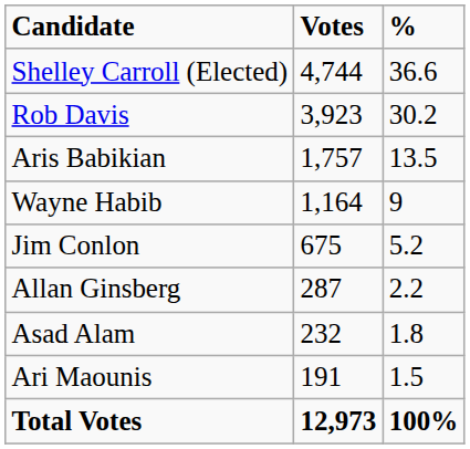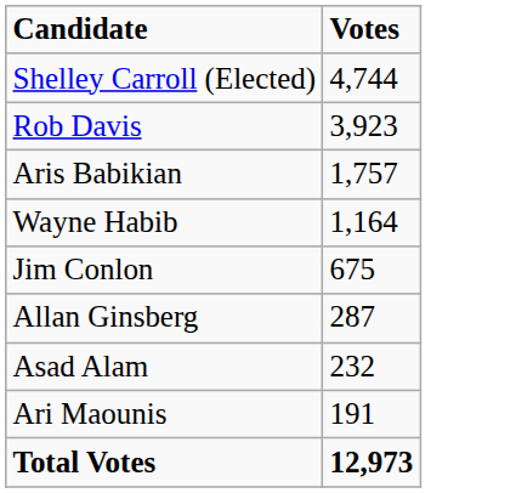- column: % | 36.6 | 30.2 | 13.5 | 9 | 5.2 | 2.2 | 1.8 | 1.5 | 100%
